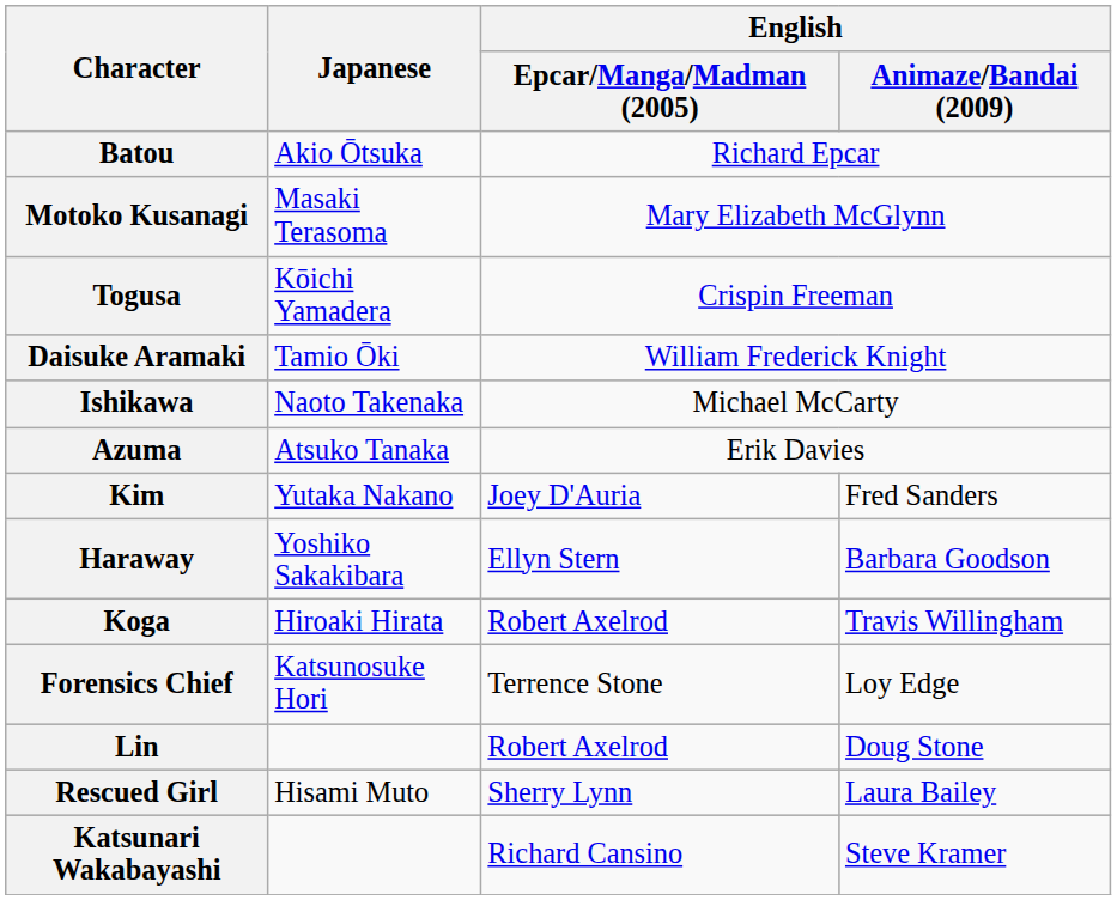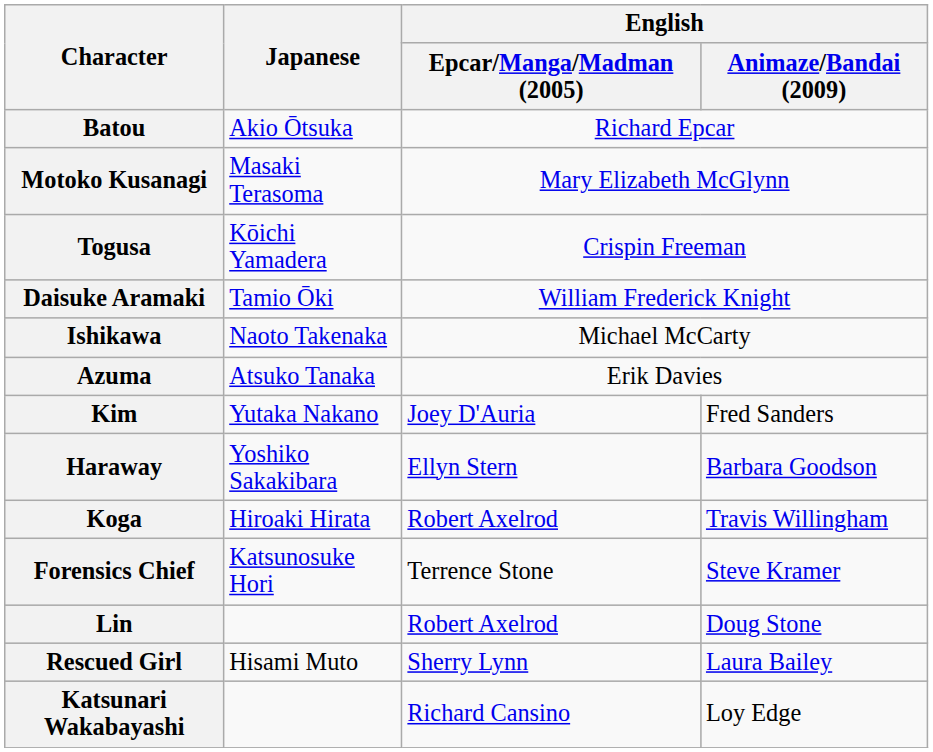Forensics Chief | English / Animaze/Bandai (2009): Loy Edge -> Steve Kramer
Katsunari Wakabayashi | English / Animaze/Bandai (2009): Steve Kramer -> Loy Edge
